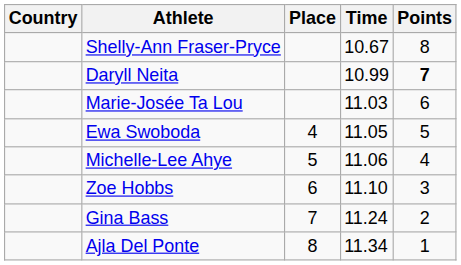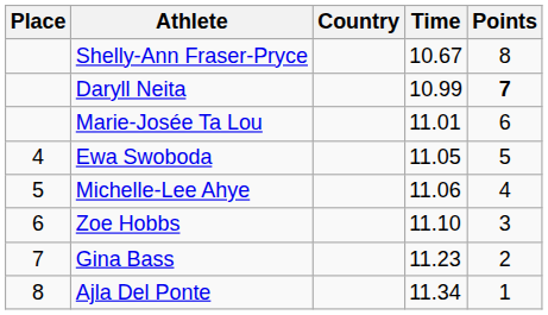columns swapped: Place <-> Country
Marie-Josée Ta Lou | Time: 11.03 -> 11.01
Gina Bass | Time: 11.24 -> 11.23
